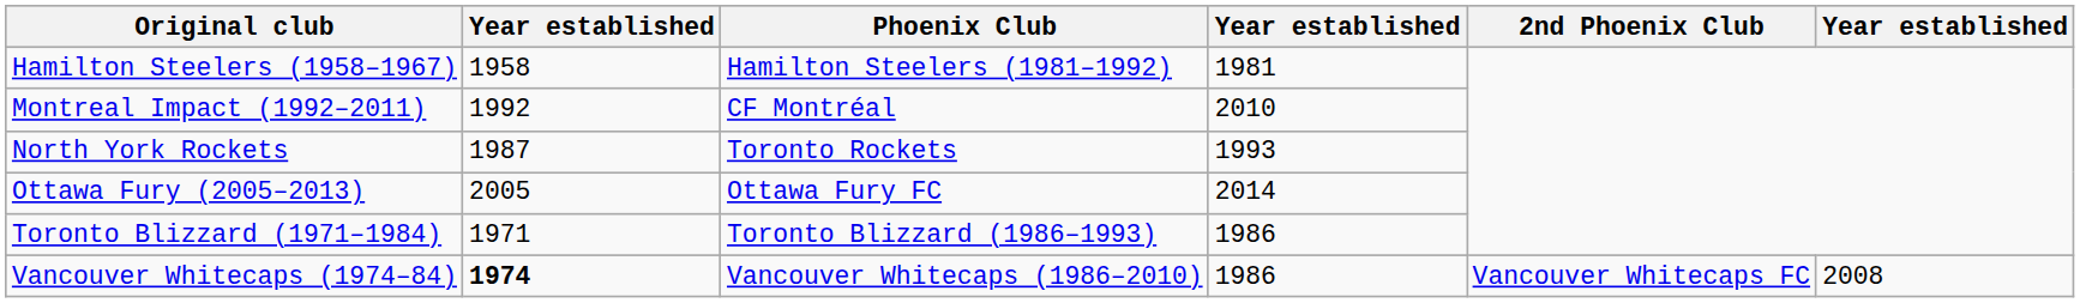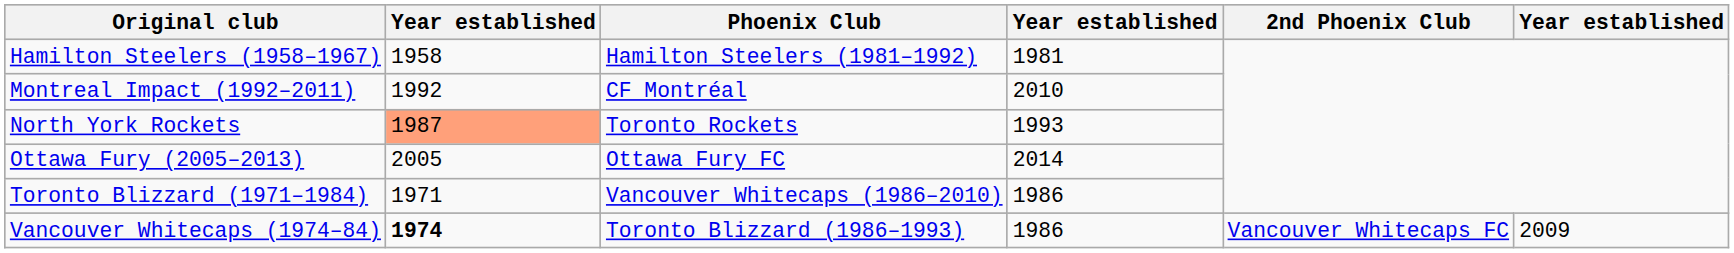North York Rockets | column 2: no background -> lightsalmon background
Toronto Blizzard (1971–1984) | Phoenix Club: Toronto Blizzard (1986–1993) -> Vancouver Whitecaps (1986–2010)
Vancouver Whitecaps (1974–84) | Phoenix Club: Vancouver Whitecaps (1986–2010) -> Toronto Blizzard (1986–1993)
Vancouver Whitecaps (1974–84) | column 6: 2008 -> 2009
